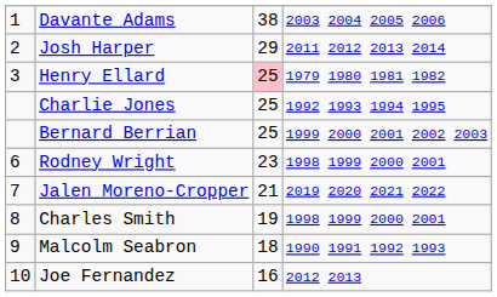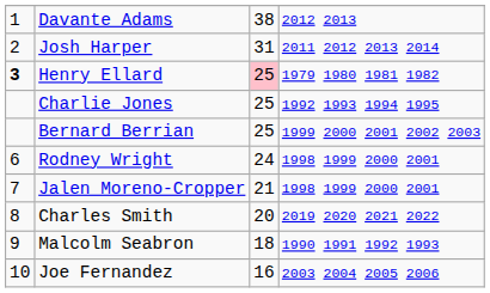Davante Adams | column 4: 2003 2004 2005 2006 -> 2012 2013
Josh Harper | column 3: 29 -> 31
Henry Ellard | column 1: normal -> bold
Rodney Wright | column 3: 23 -> 24
Jalen Moreno-Cropper | column 4: 2019 2020 2021 2022 -> 1998 1999 2000 2001
Charles Smith | column 3: 19 -> 20
Charles Smith | column 4: 1998 1999 2000 2001 -> 2019 2020 2021 2022
Joe Fernandez | column 4: 2012 2013 -> 2003 2004 2005 2006
